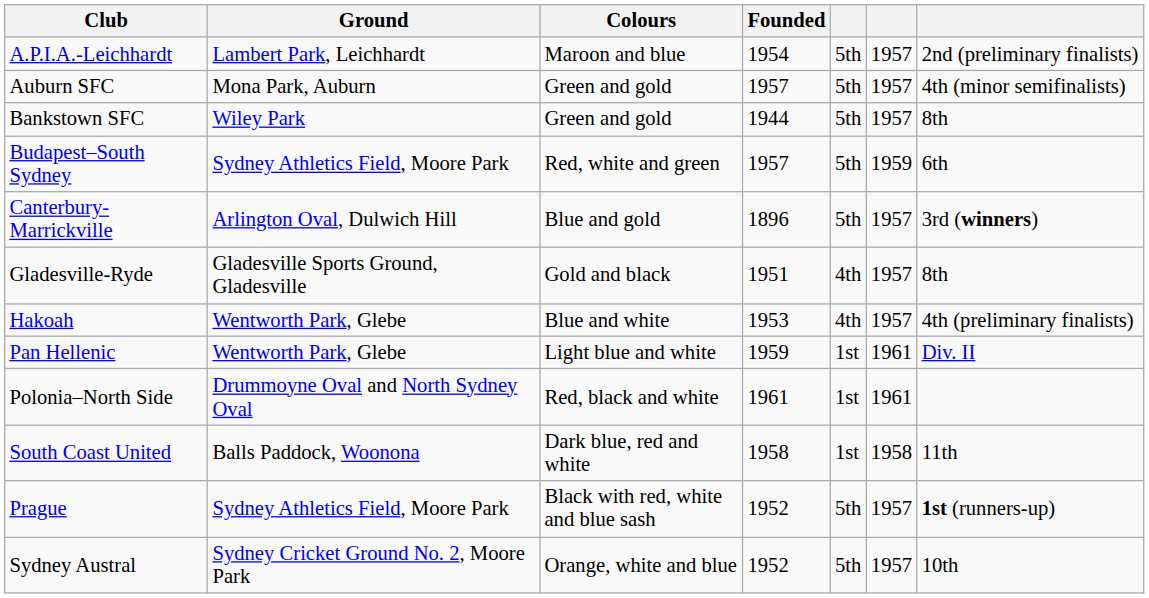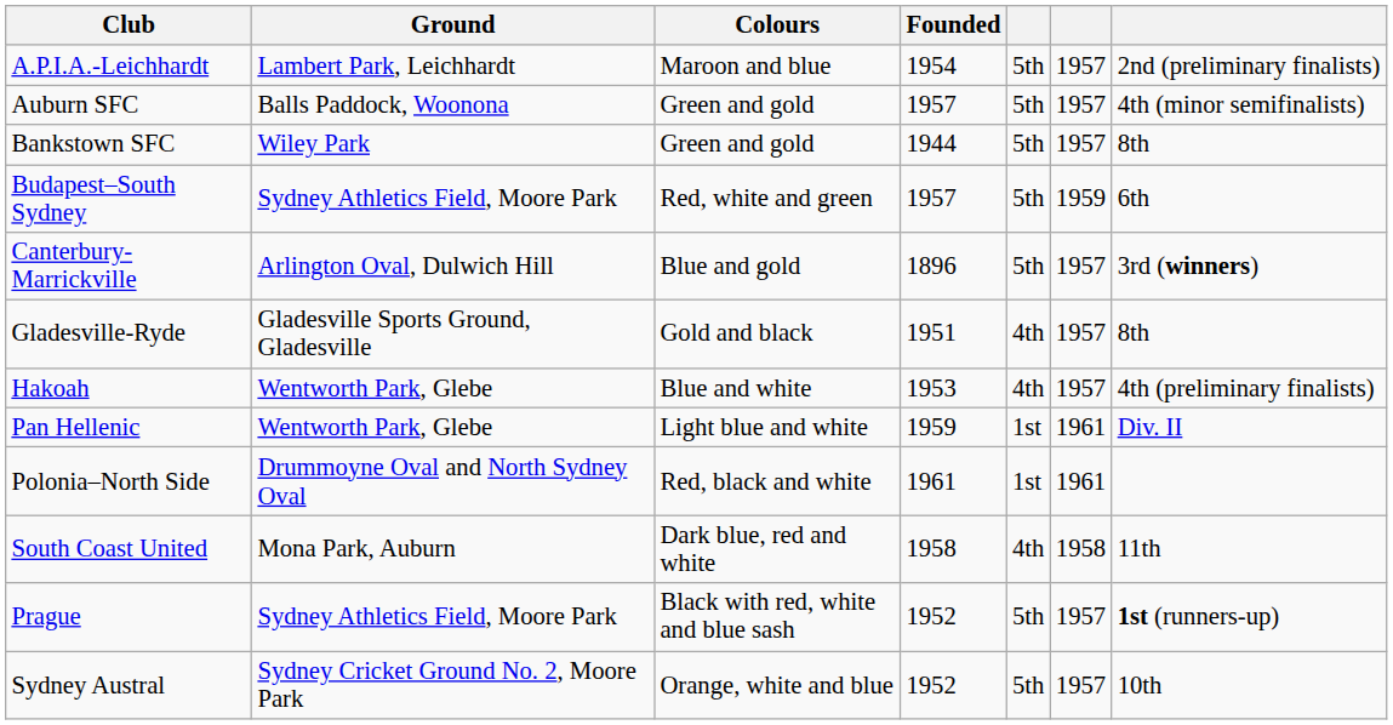Auburn SFC | Ground: Mona Park, Auburn -> Balls Paddock, Woonona
South Coast United | Ground: Balls Paddock, Woonona -> Mona Park, Auburn
South Coast United | column 5: 1st -> 4th
